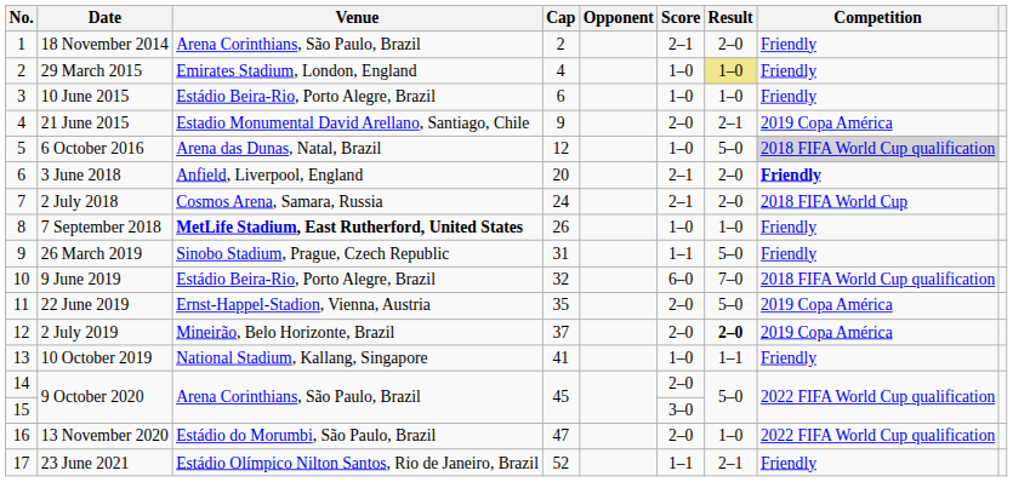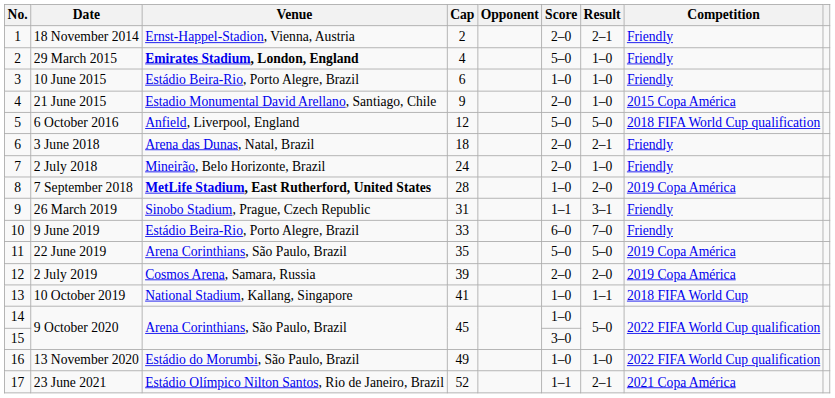18 November 2014 | Venue: Arena Corinthians, São Paulo, Brazil -> Ernst-Happel-Stadion, Vienna, Austria
18 November 2014 | Score: 2–1 -> 2–0
18 November 2014 | Result: 2–0 -> 2–1
29 March 2015 | Venue: normal -> bold
29 March 2015 | Score: 1–0 -> 5–0
29 March 2015 | Result: khaki background -> no background
21 June 2015 | Result: 2–1 -> 1–0
21 June 2015 | Competition: 2019 Copa América -> 2015 Copa América
6 October 2016 | Venue: Arena das Dunas, Natal, Brazil -> Anfield, Liverpool, England
6 October 2016 | Score: 1–0 -> 5–0
6 October 2016 | Competition: lightgrey background -> no background
3 June 2018 | Venue: Anfield, Liverpool, England -> Arena das Dunas, Natal, Brazil
3 June 2018 | Cap: 20 -> 18
3 June 2018 | Score: 2–1 -> 2–0
3 June 2018 | Result: 2–0 -> 2–1
3 June 2018 | Competition: bold -> normal
2 July 2018 | Venue: Cosmos Arena, Samara, Russia -> Mineirão, Belo Horizonte, Brazil
2 July 2018 | Score: 2–1 -> 2–0
2 July 2018 | Result: 2–0 -> 1–0
2 July 2018 | Competition: 2018 FIFA World Cup -> Friendly
7 September 2018 | Cap: 26 -> 28
7 September 2018 | Result: 1–0 -> 2–0
7 September 2018 | Competition: Friendly -> 2019 Copa América
26 March 2019 | Result: 5–0 -> 3–1
9 June 2019 | Cap: 32 -> 33
9 June 2019 | Competition: 2018 FIFA World Cup qualification -> Friendly
22 June 2019 | Venue: Ernst-Happel-Stadion, Vienna, Austria -> Arena Corinthians, São Paulo, Brazil
22 June 2019 | Score: 2–0 -> 5–0
2 July 2019 | Venue: Mineirão, Belo Horizonte, Brazil -> Cosmos Arena, Samara, Russia
2 July 2019 | Cap: 37 -> 39
2 July 2019 | Result: bold -> normal
10 October 2019 | Competition: Friendly -> 2018 FIFA World Cup
14 / 9 October 2020 | Score: 2–0 -> 1–0
13 November 2020 | Cap: 47 -> 49
13 November 2020 | Score: 2–0 -> 1–0
23 June 2021 | Competition: Friendly -> 2021 Copa América
